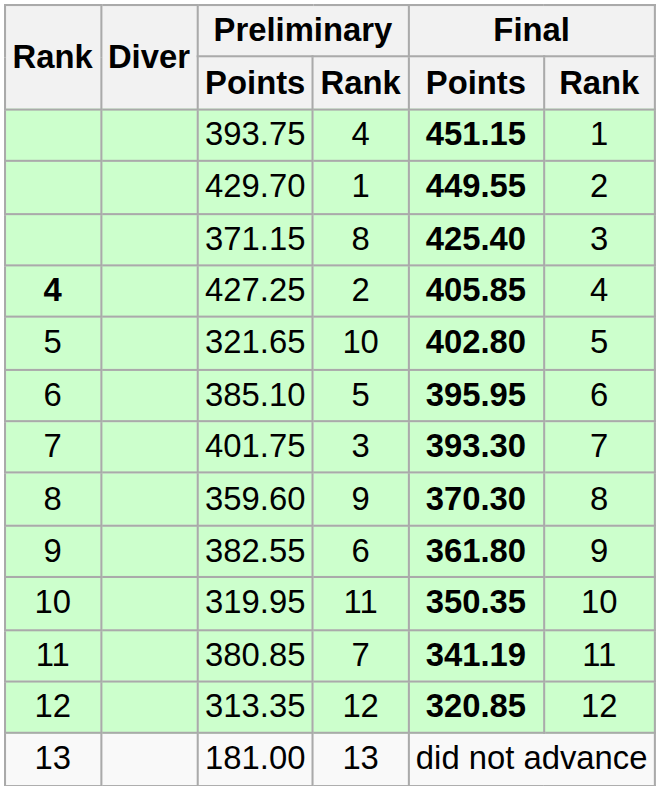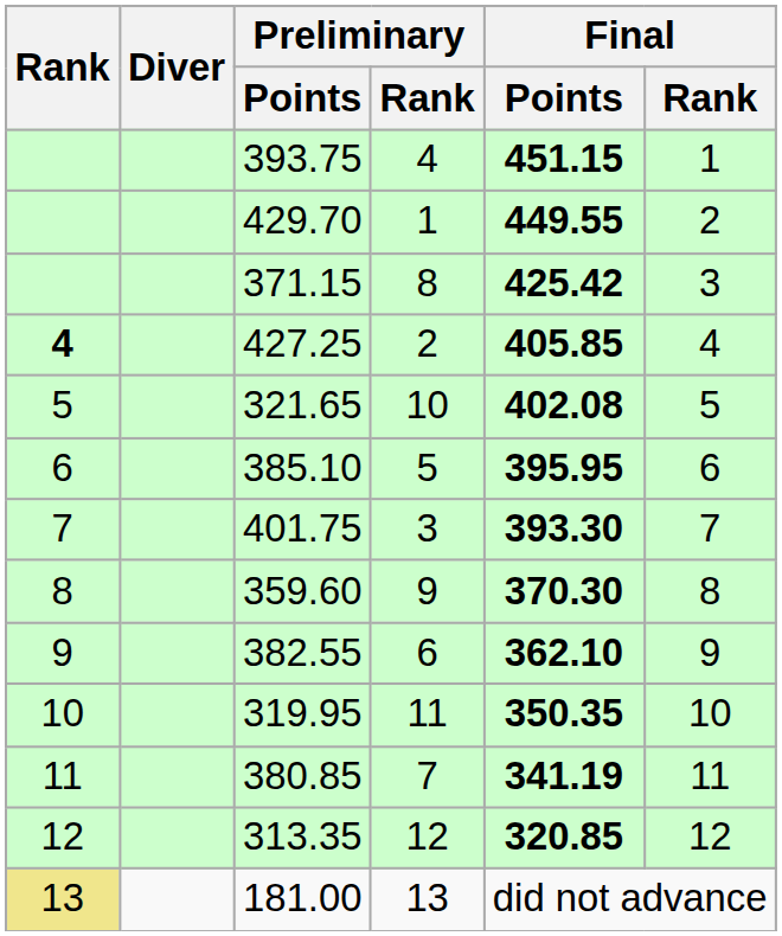371.15 | Final / Points: 425.40 -> 425.42
321.65 | Final / Points: 402.80 -> 402.08
382.55 | Final / Points: 361.80 -> 362.10
181.00 | Rank: no background -> khaki background
